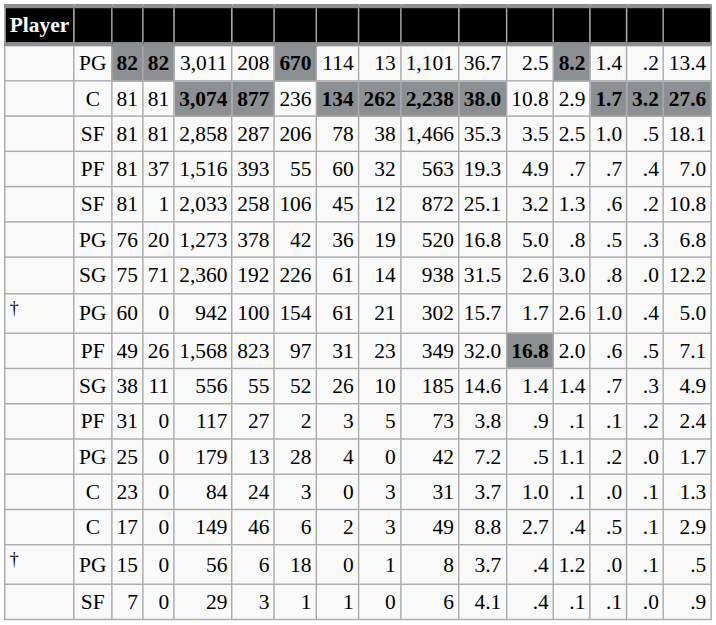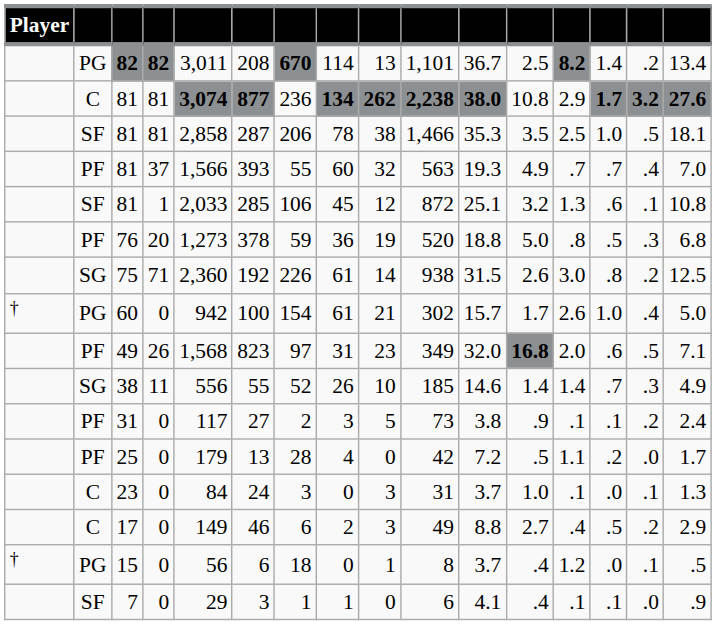81 / 37 | column 5: 1,516 -> 1,566
81 / 1 | column 6: 258 -> 285
81 / 1 | column 15: .2 -> .1
76 | column 2: PG -> PF
76 | column 7: 42 -> 59
76 | column 11: 16.8 -> 18.8
75 | column 15: .0 -> .2
75 | column 16: 12.2 -> 12.5
25 | column 2: PG -> PF
17 | column 15: .1 -> .2
